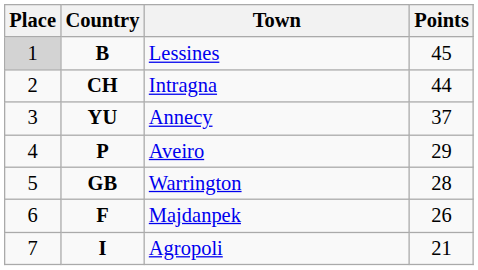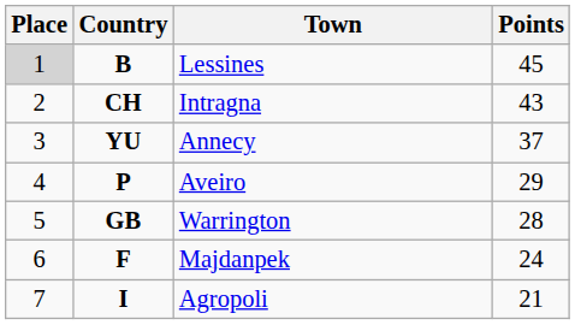Intragna | Points: 44 -> 43
Majdanpek | Points: 26 -> 24
